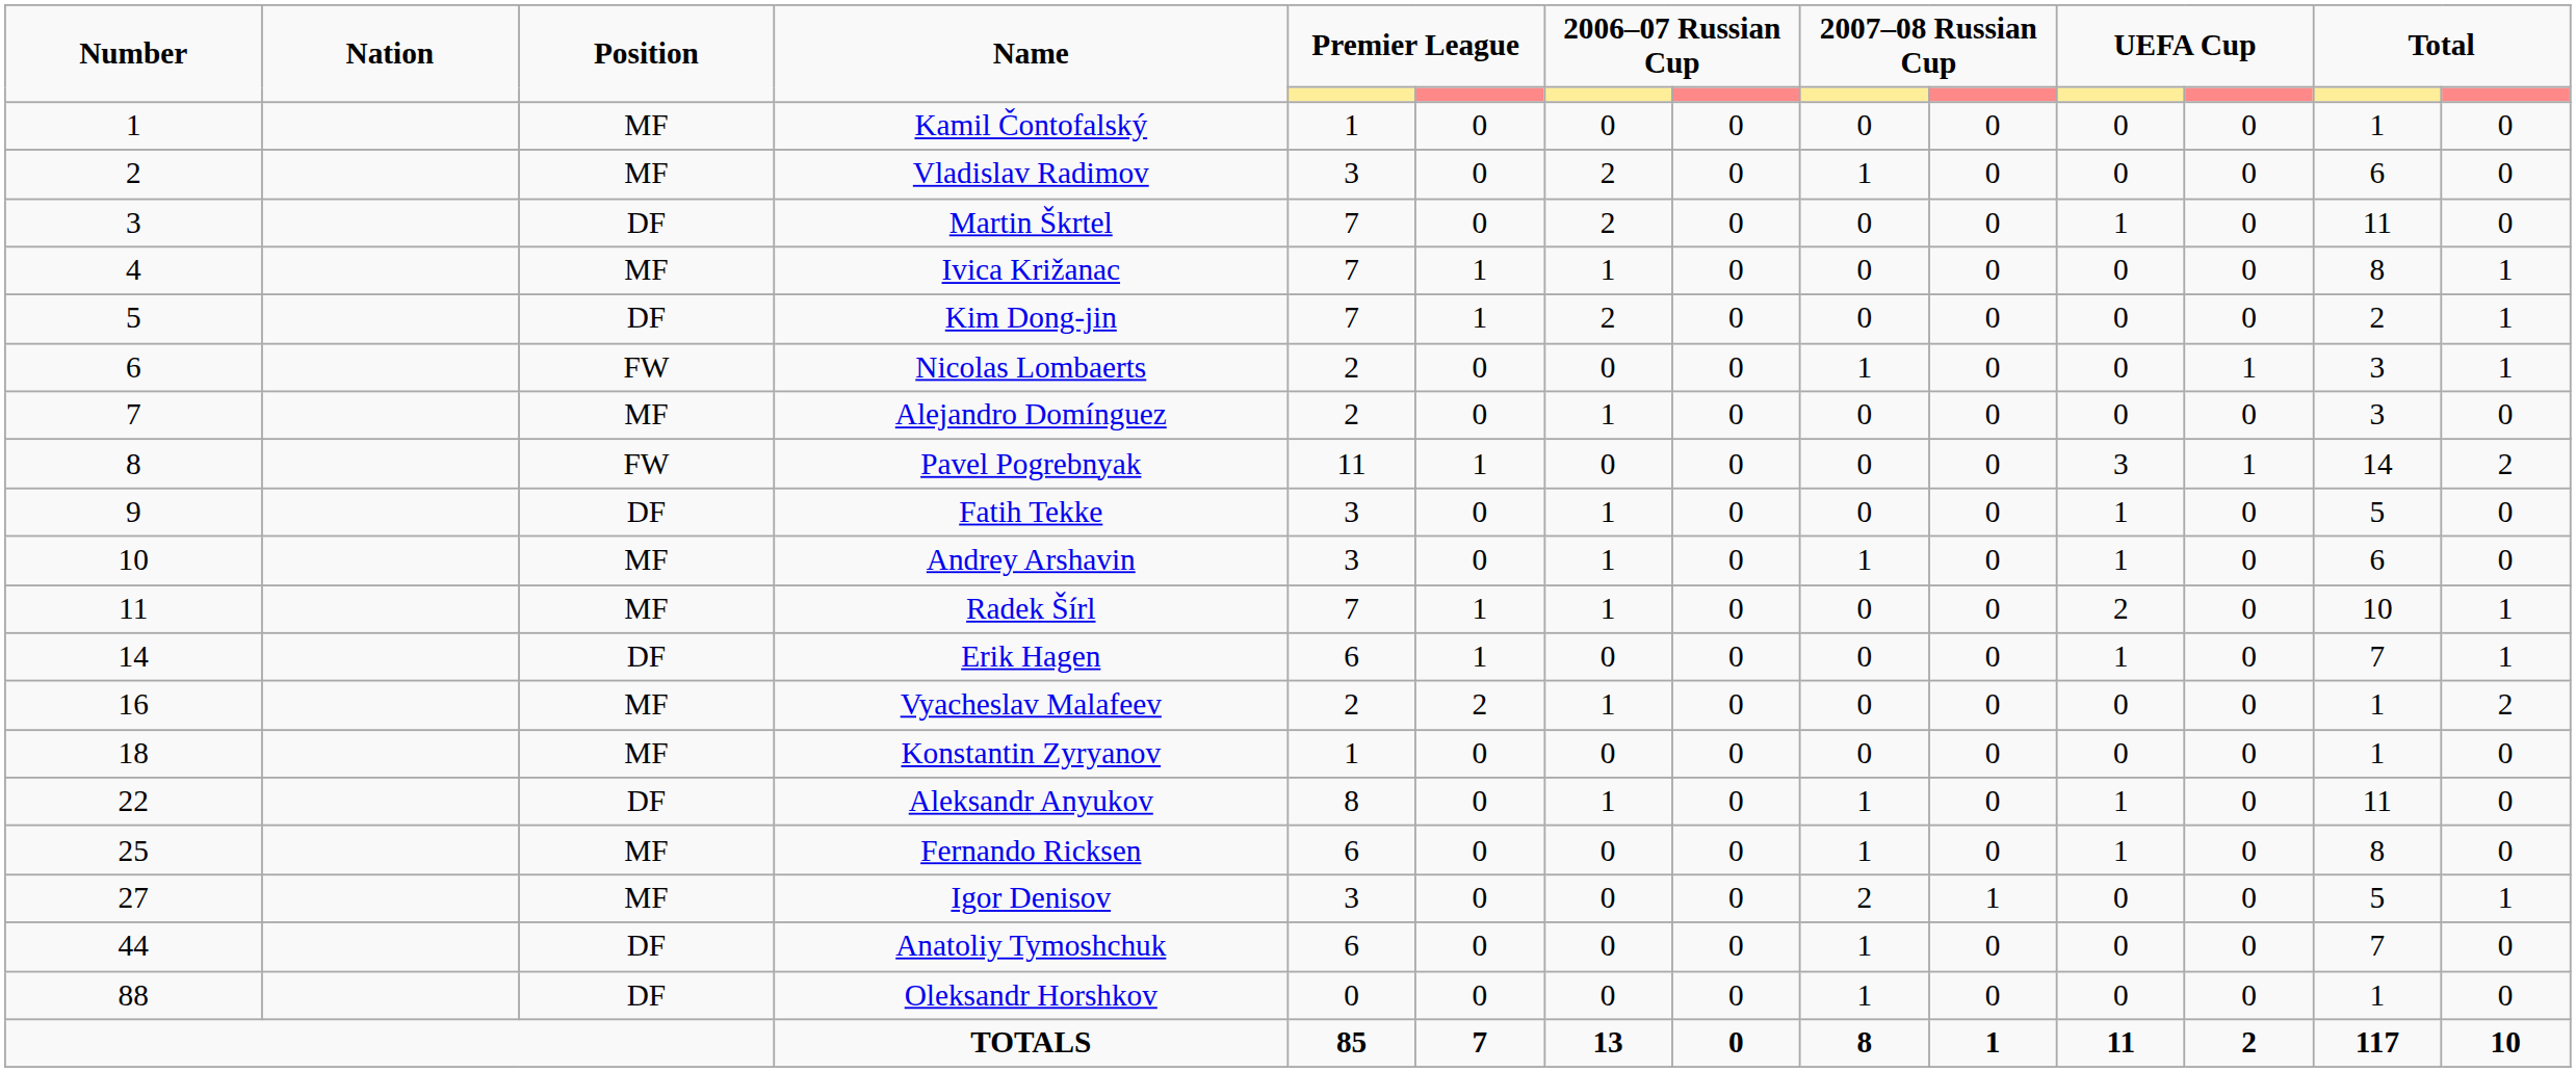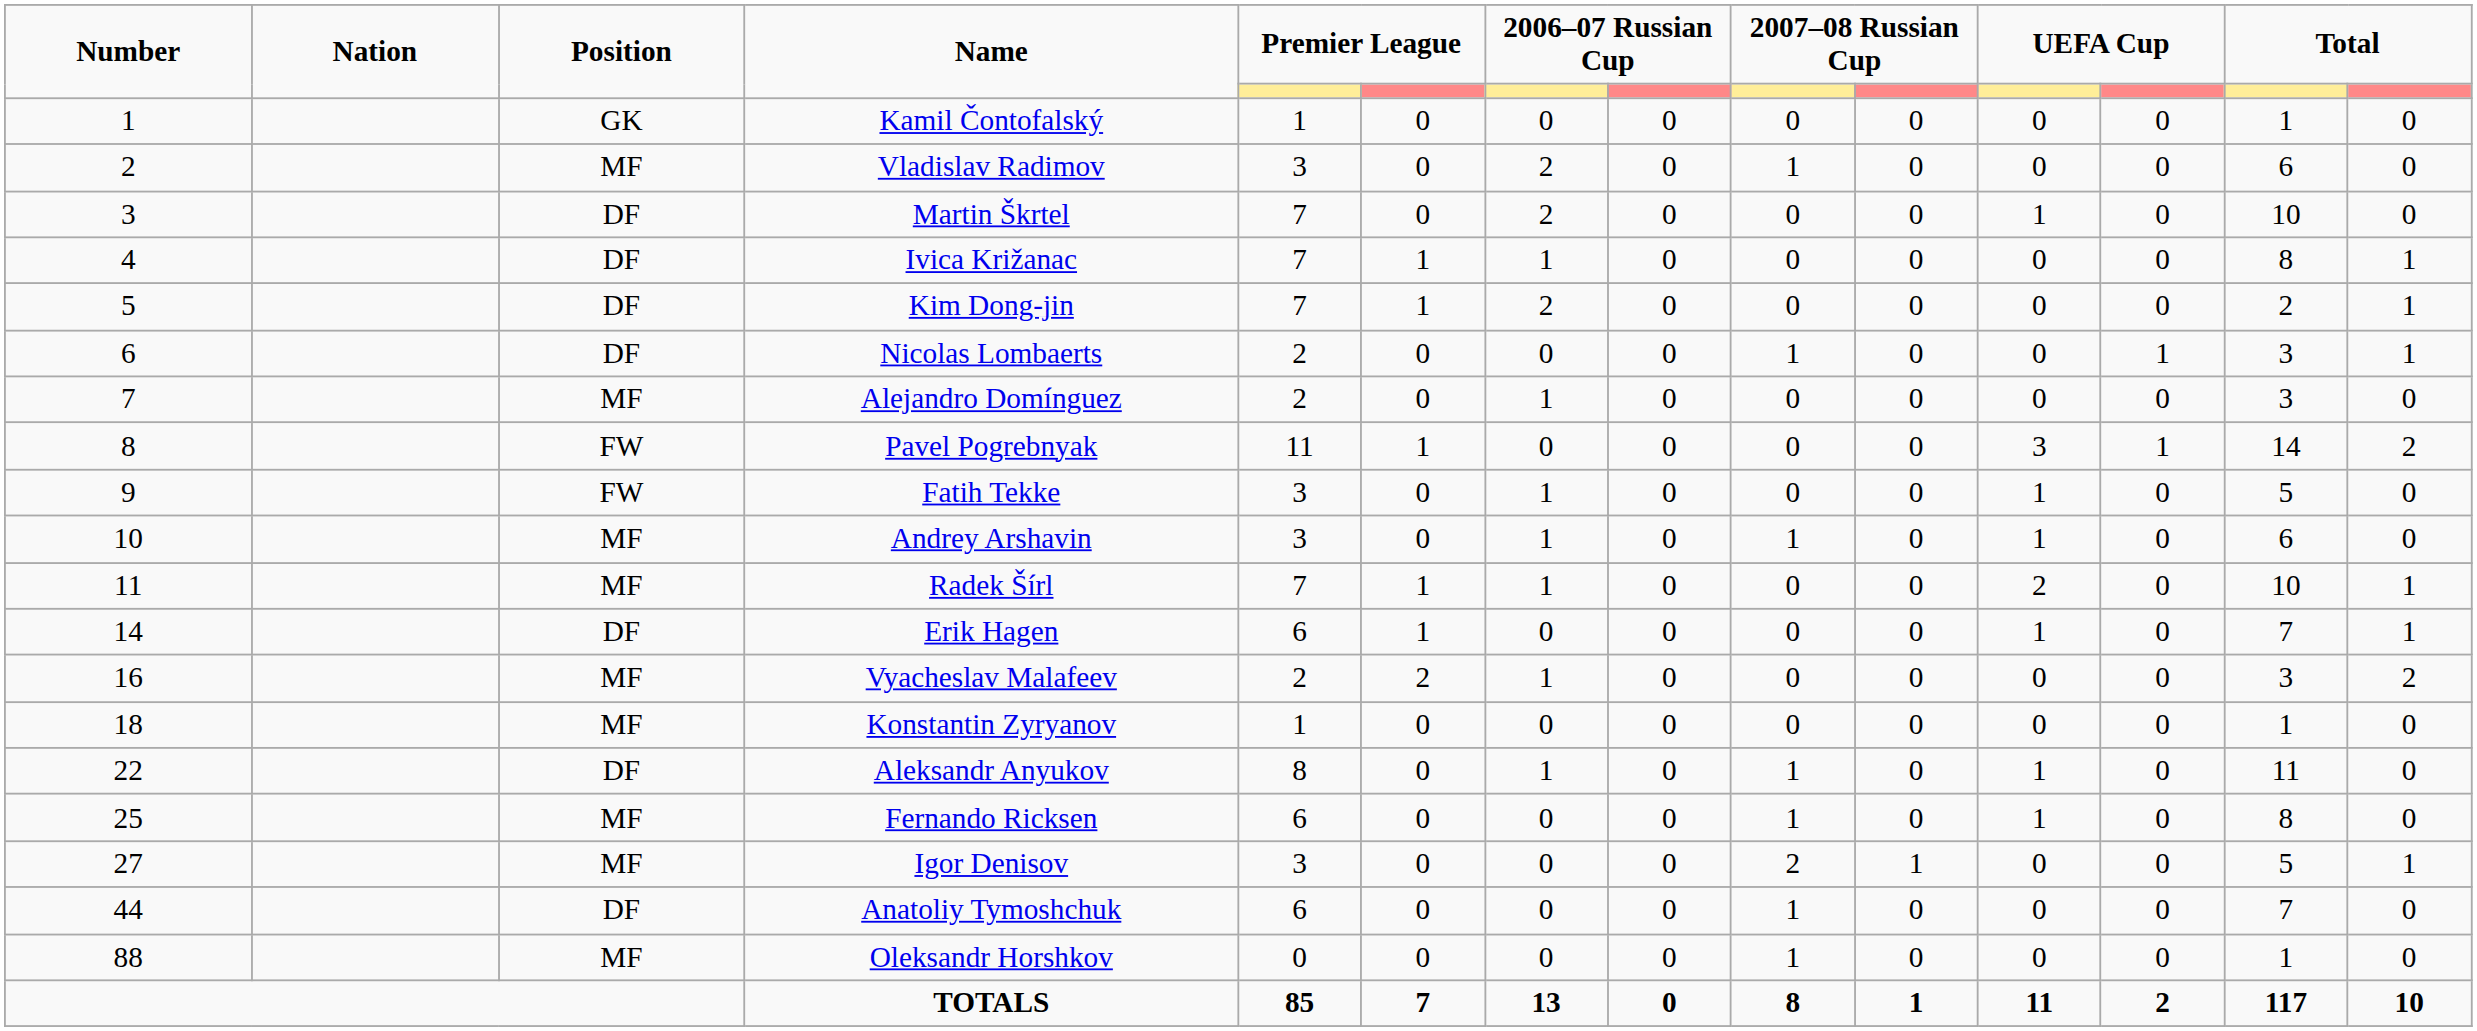Kamil Čontofalský | Position: MF -> GK
Martin Škrtel | column 13: 11 -> 10
Ivica Križanac | Position: MF -> DF
Nicolas Lombaerts | Position: FW -> DF
Fatih Tekke | Position: DF -> FW
Vyacheslav Malafeev | column 13: 1 -> 3
Oleksandr Horshkov | Position: DF -> MF
